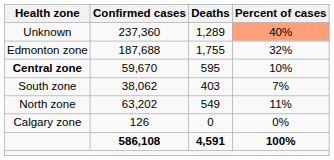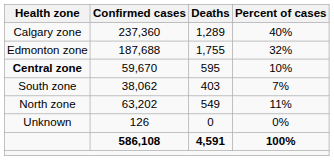237,360 | Health zone: Unknown -> Calgary zone
237,360 | Percent of cases: lightsalmon background -> no background
126 | Health zone: Calgary zone -> Unknown
